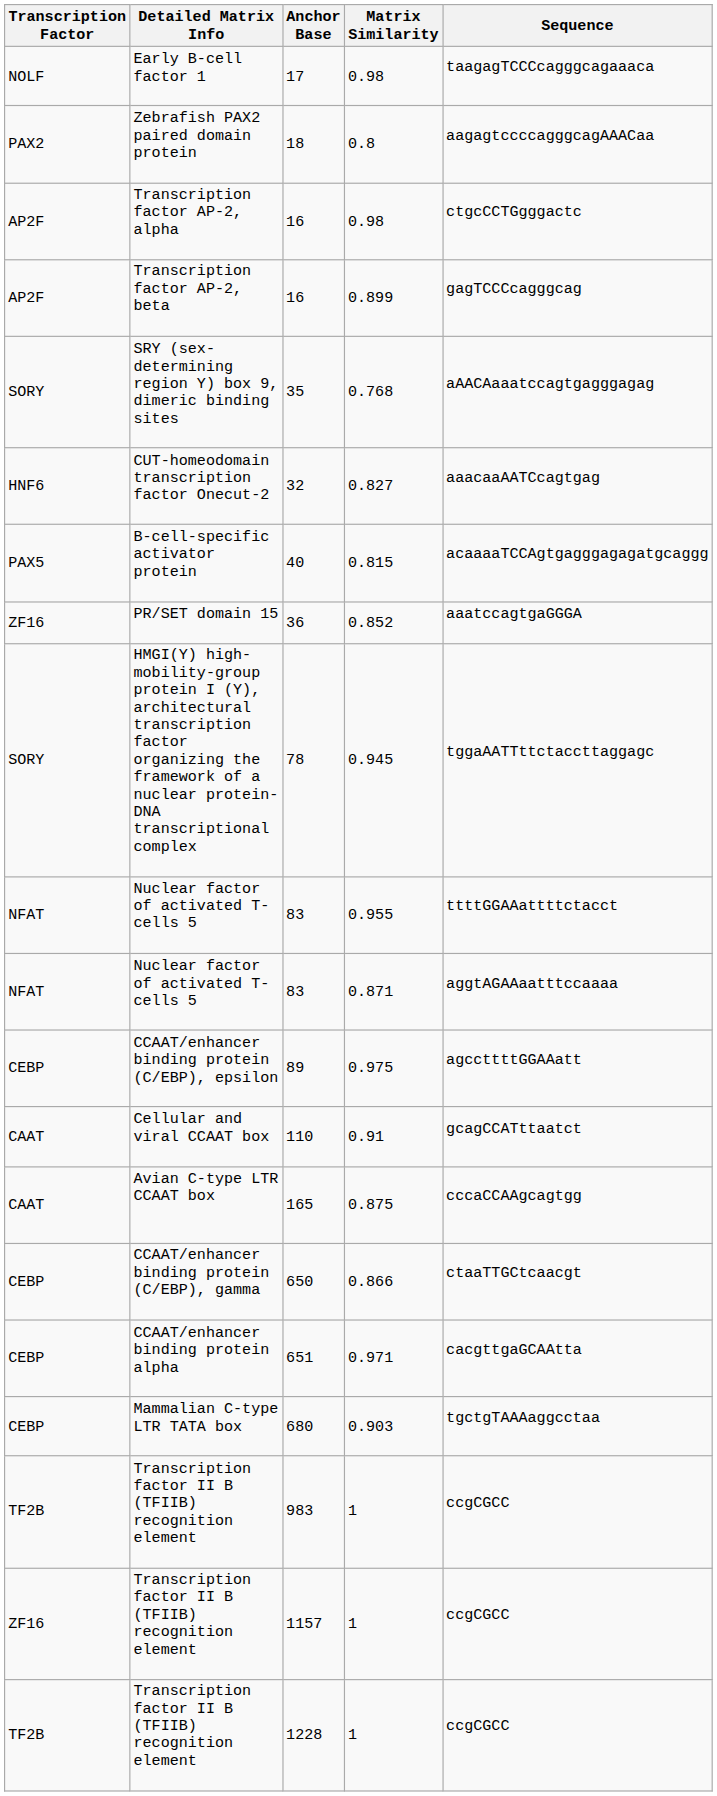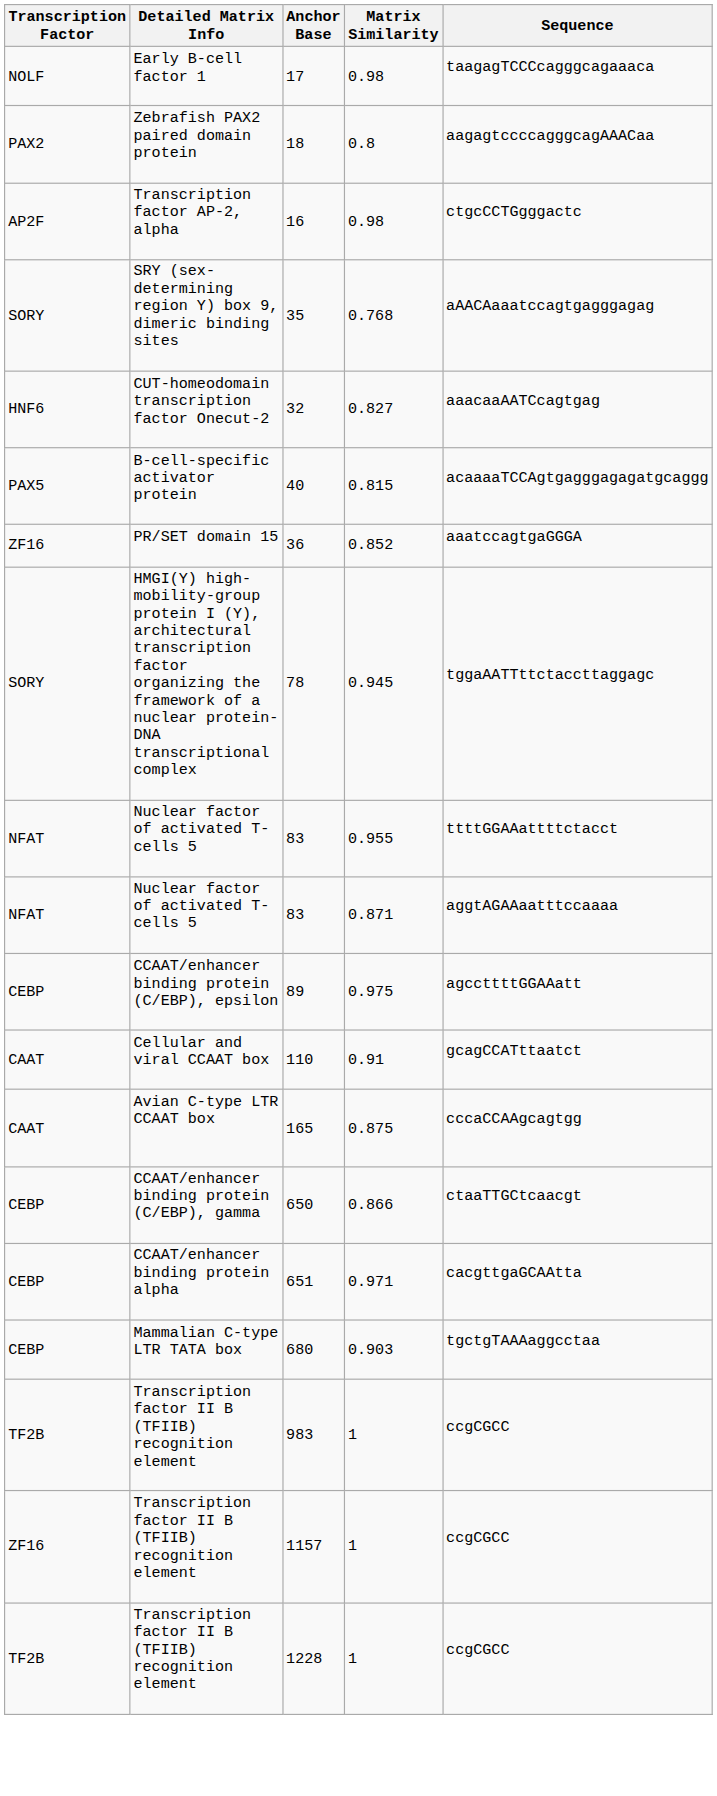- row: AP2F | Transcription factor AP-2, beta | 16 | 0.899 | gagTCCCcagggcag
